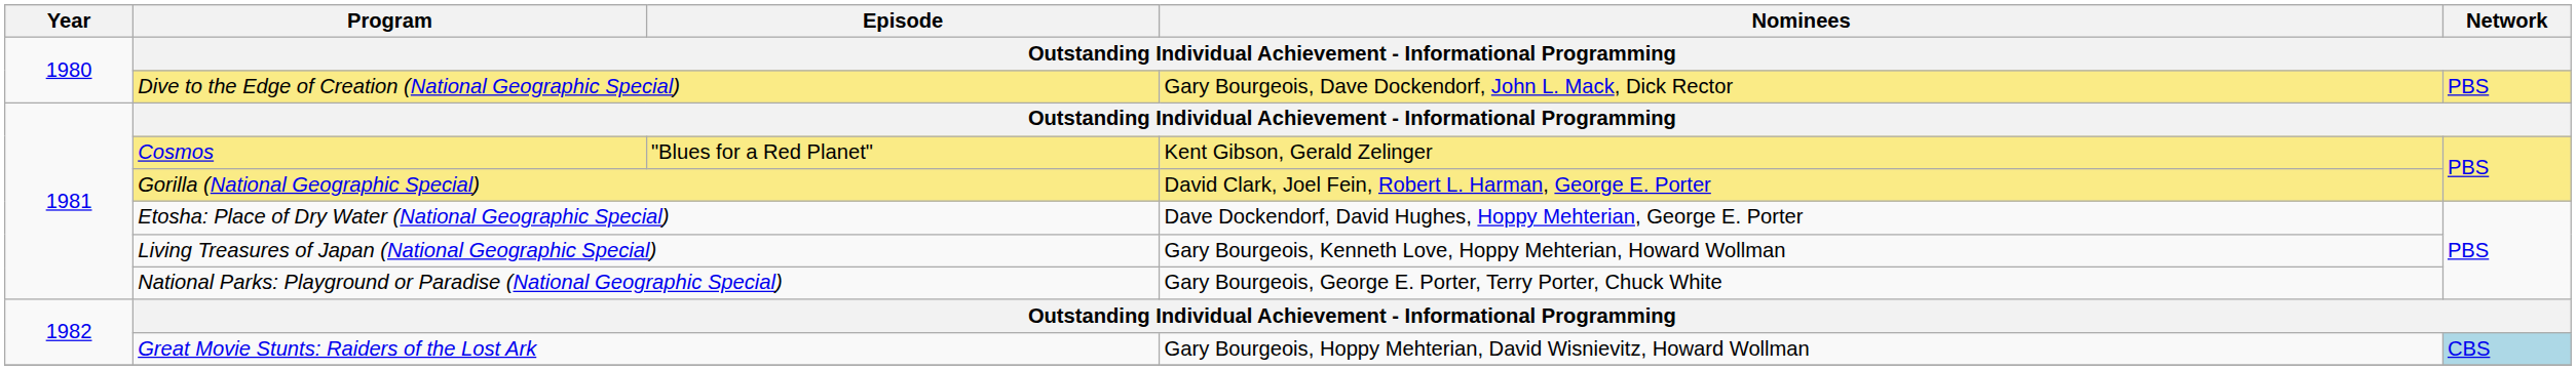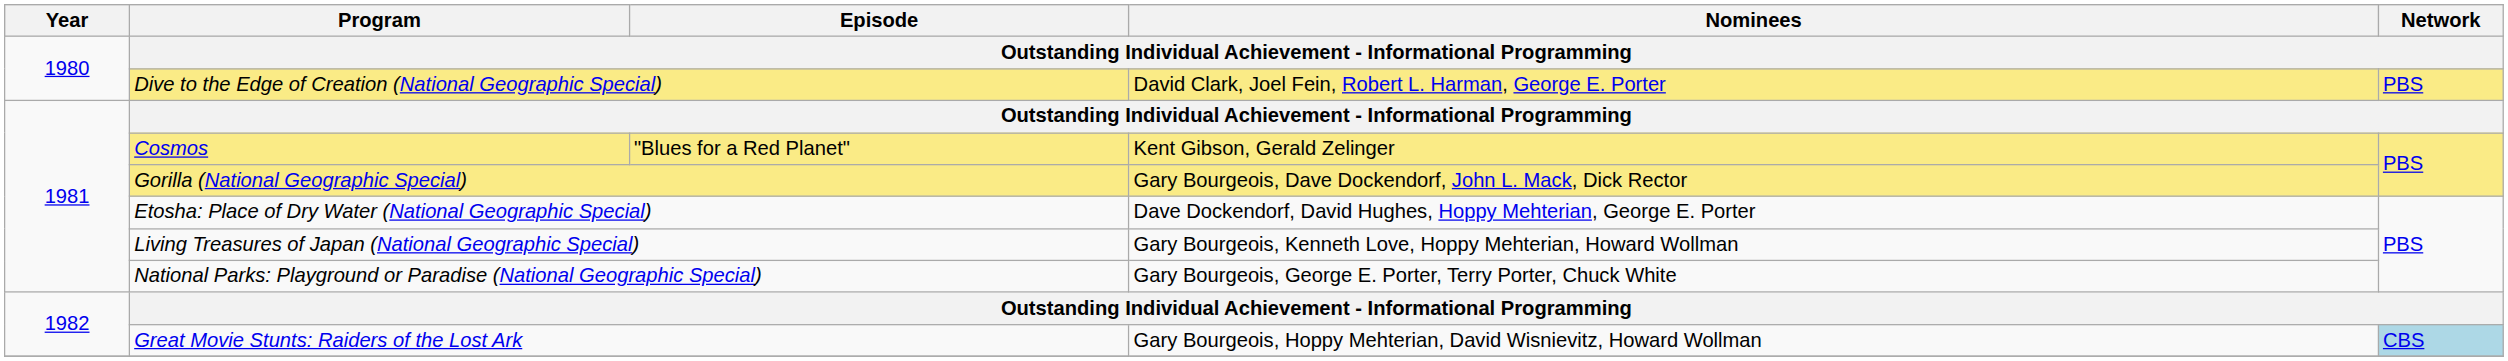Dive to the Edge of Creation (National Geographic Special) | Nominees: Gary Bourgeois, Dave Dockendorf, John L. Mack, Dick Rector -> David Clark, Joel Fein, Robert L. Harman, George E. Porter
Gorilla (National Geographic Special) | Nominees: David Clark, Joel Fein, Robert L. Harman, George E. Porter -> Gary Bourgeois, Dave Dockendorf, John L. Mack, Dick Rector
